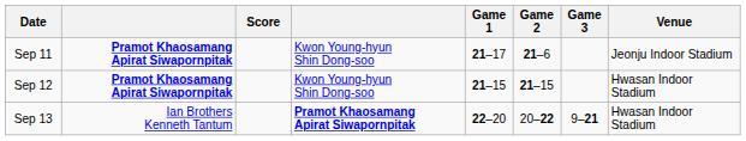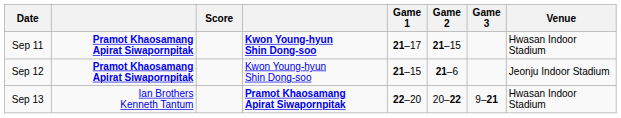Sep 11 | column 4: normal -> bold
Sep 11 | Game 2: 21–6 -> 21–15
Sep 11 | Venue: Jeonju Indoor Stadium -> Hwasan Indoor Stadium
Sep 12 | Game 2: 21–15 -> 21–6
Sep 12 | Venue: Hwasan Indoor Stadium -> Jeonju Indoor Stadium
